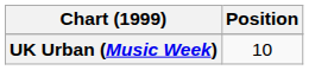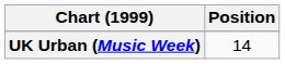UK Urban (Music Week) | Position: 10 -> 14
